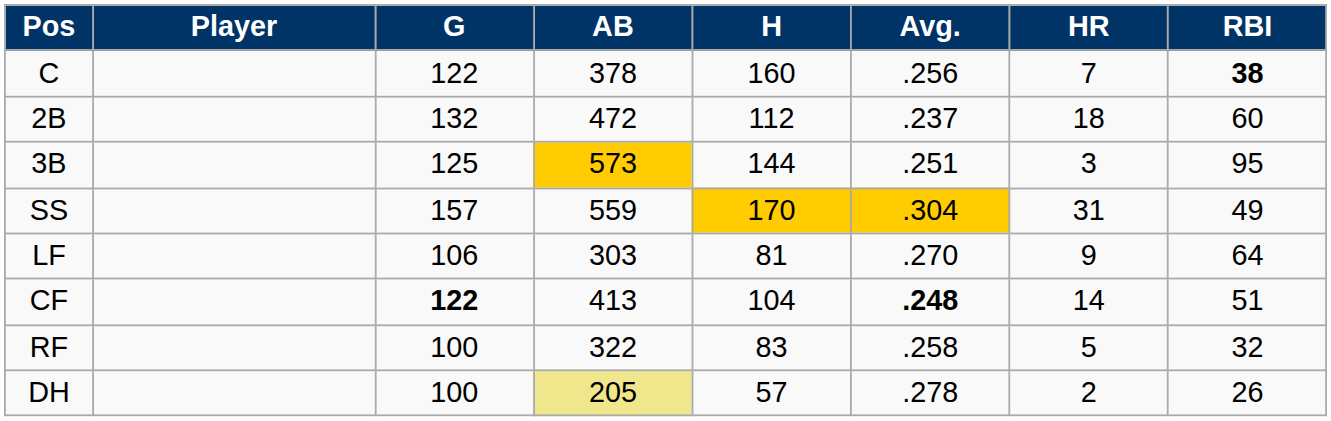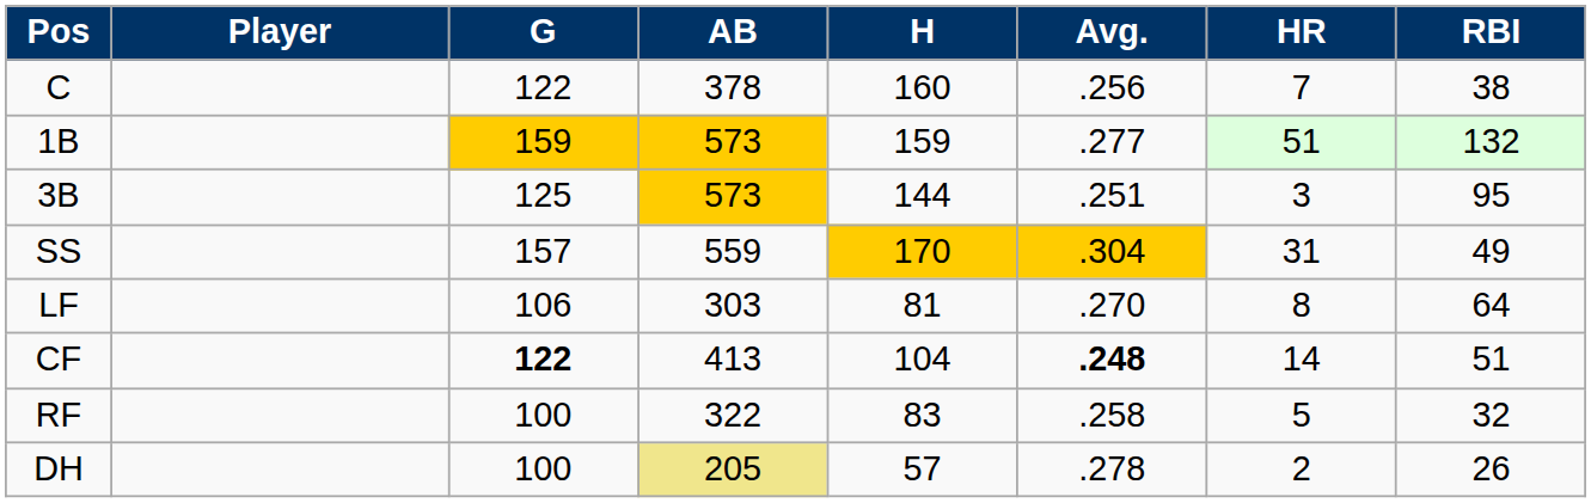C | RBI: bold -> normal
+ row: 1B | 159 | 573 | 159 | .277 | 51 | 132
- row: 2B | 132 | 472 | 112 | .237 | 18 | 60
LF | HR: 9 -> 8
